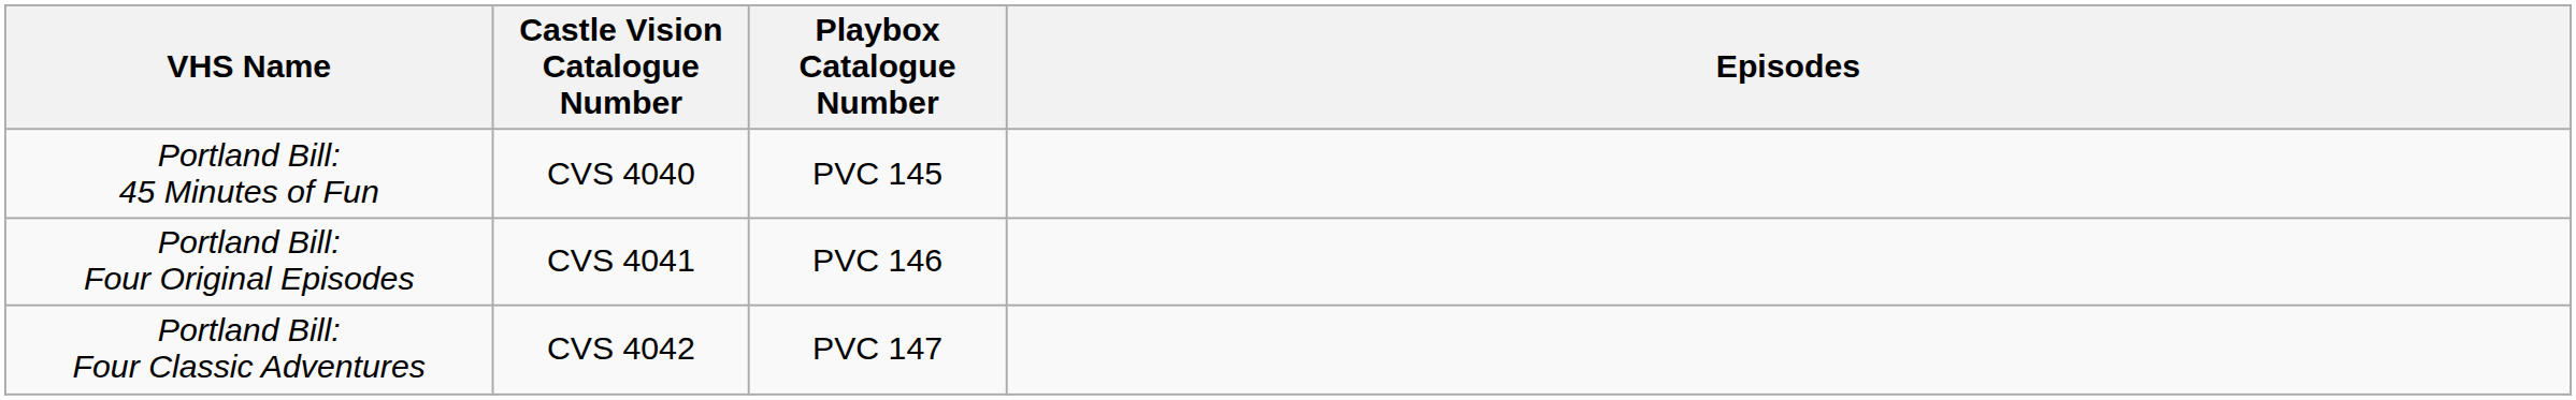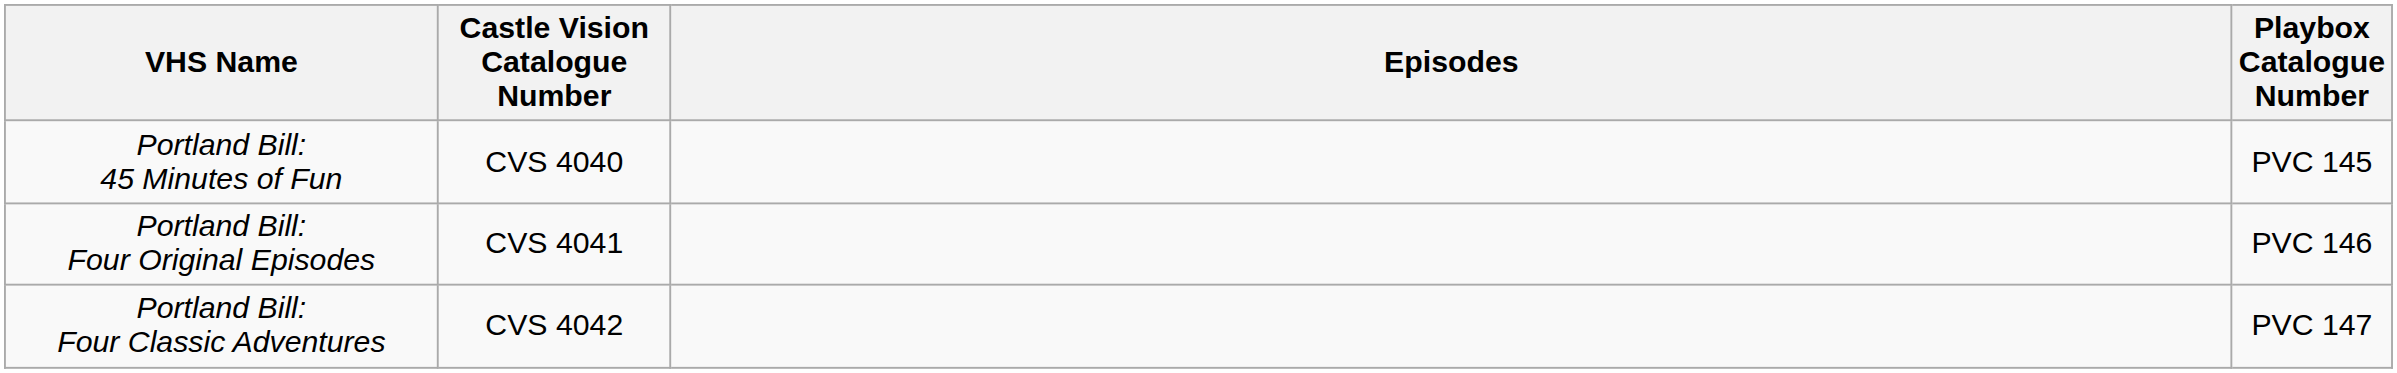columns swapped: Playbox Catalogue Number <-> Episodes
